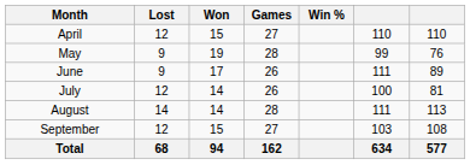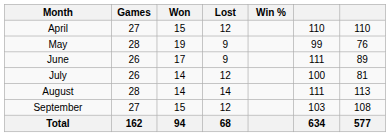columns swapped: Games <-> Lost
